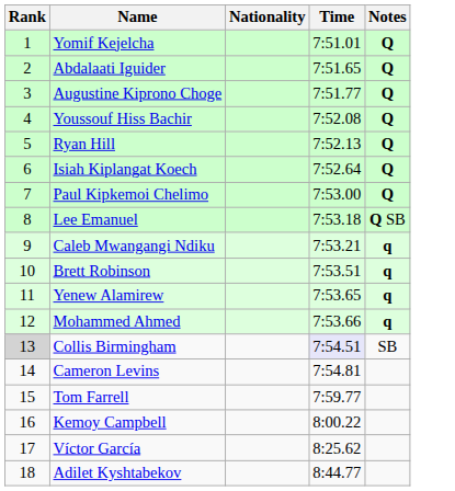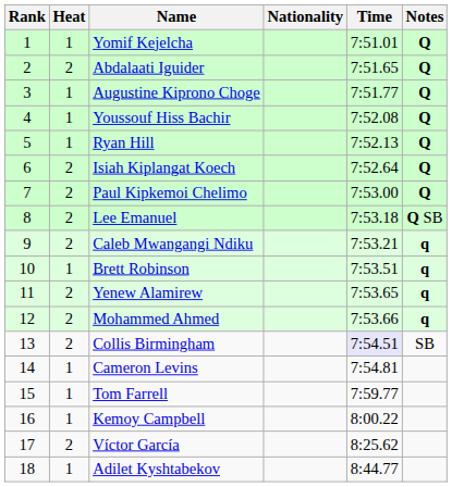+ column: Heat | 1 | 2 | 1 | 1 | 1 | 2 | 2 | 2 | 2 | 1 | 2 | 2 | 2 | 1 | 1 | 1 | 2 | 1
Collis Birmingham | Rank: lightgrey background -> no background
